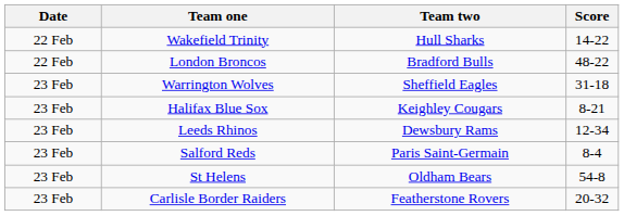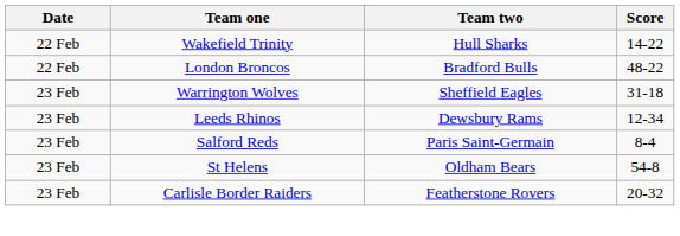- row: 23 Feb | Halifax Blue Sox | Keighley Cougars | 8-21
